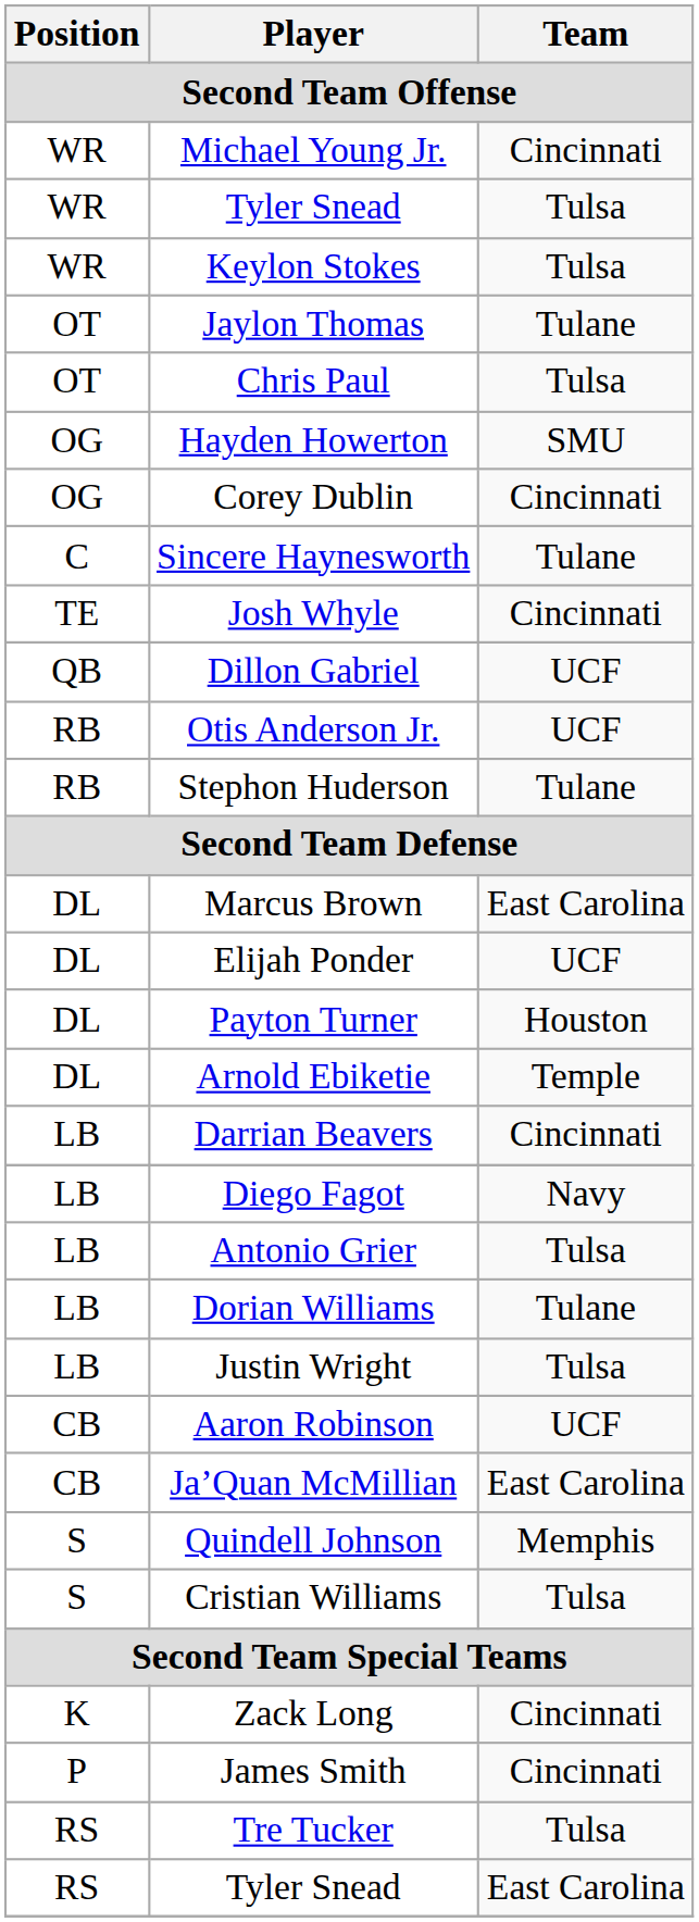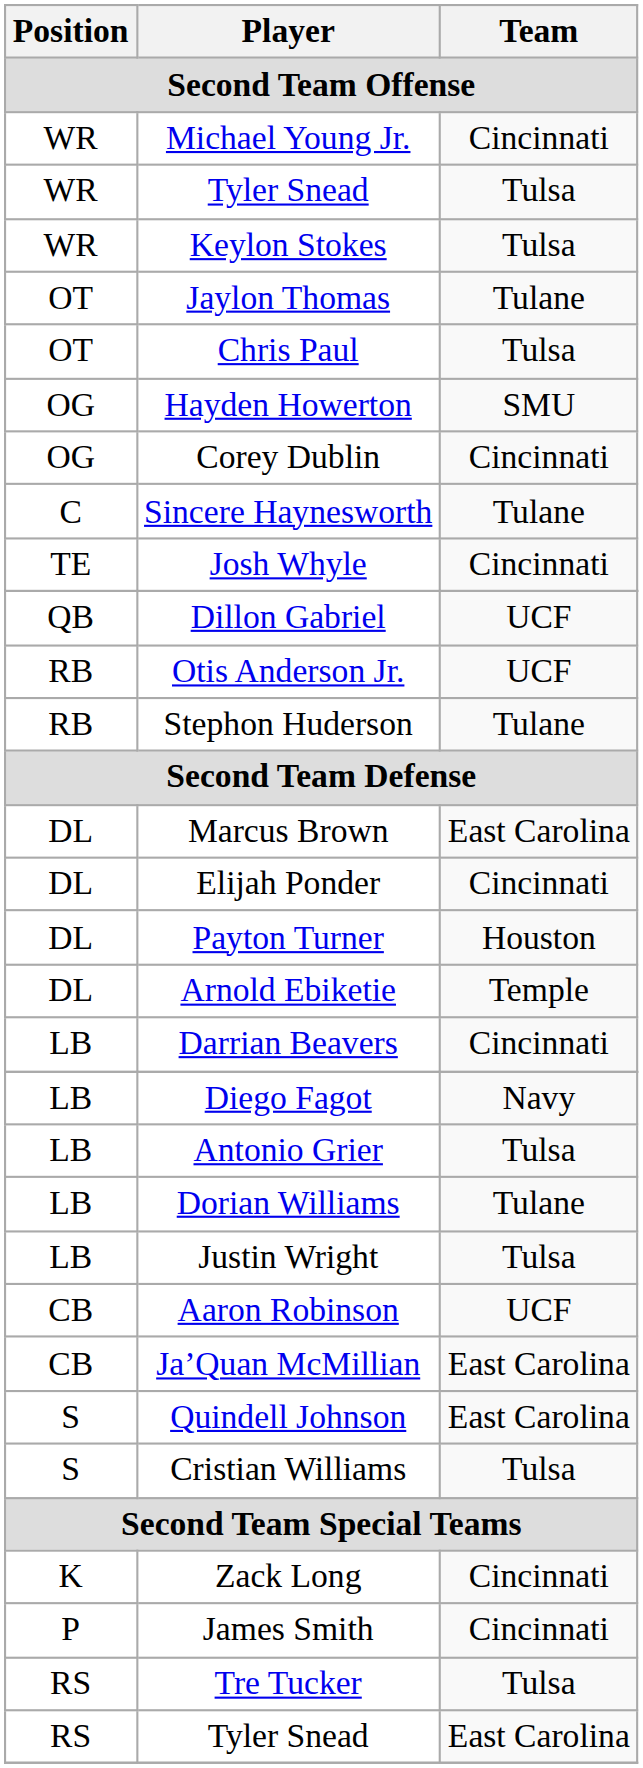Elijah Ponder | Team: UCF -> Cincinnati
Quindell Johnson | Team: Memphis -> East Carolina
